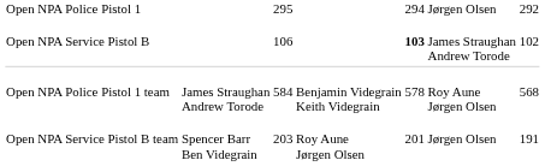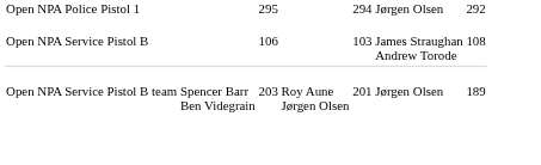Open NPA Service Pistol B | column 5: bold -> normal
Open NPA Service Pistol B | column 7: 102 -> 108
- row: Open NPA Police Pistol 1 team | James Straughan Andrew Torode | 584 | Benjamin Videgrain Keith Videgrain | 578 | Roy Aune Jørgen Olsen | 568
Open NPA Service Pistol B team | column 7: 191 -> 189
